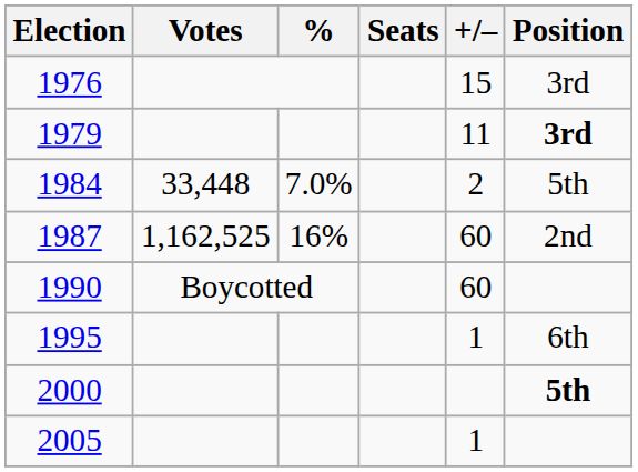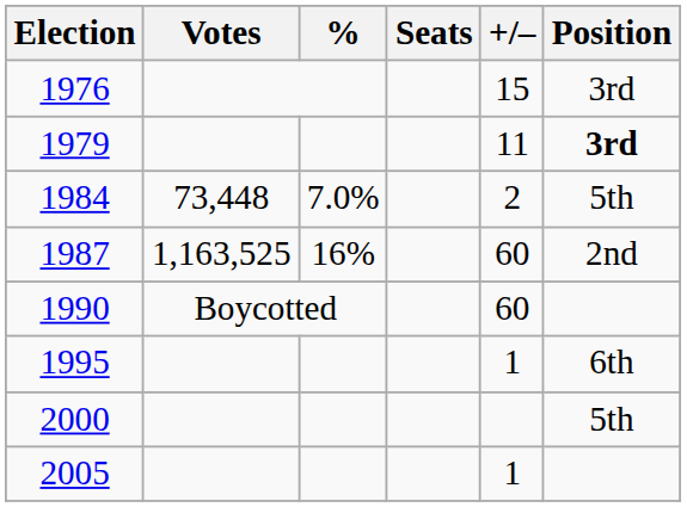1984 | Votes: 33,448 -> 73,448
1987 | Votes: 1,162,525 -> 1,163,525
2000 | Position: bold -> normal
